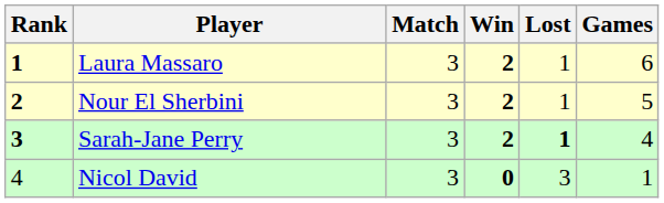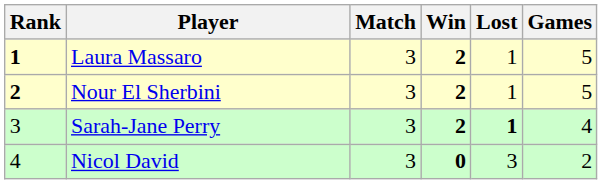Laura Massaro | Games: 6 -> 5
Sarah-Jane Perry | Rank: bold -> normal
Nicol David | Games: 1 -> 2
